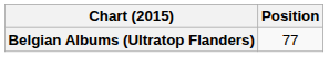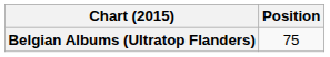Belgian Albums (Ultratop Flanders) | Position: 77 -> 75
